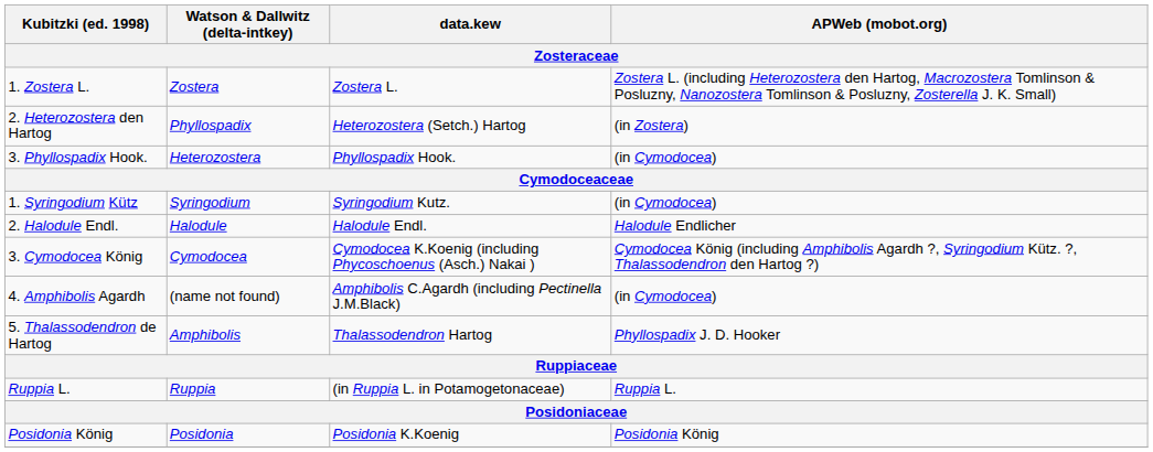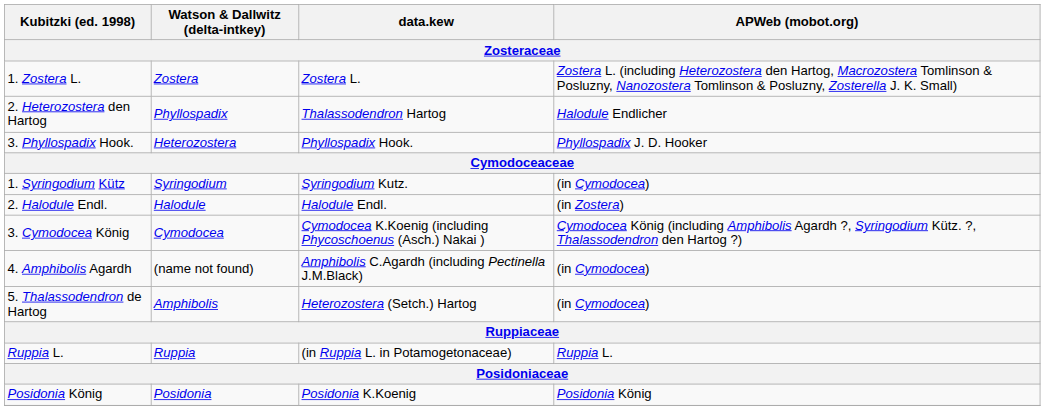2. Heterozostera den Hartog | data.kew: Heterozostera (Setch.) Hartog -> Thalassodendron Hartog
2. Heterozostera den Hartog | APWeb (mobot.org): (in Zostera) -> Halodule Endlicher
3. Phyllospadix Hook. | APWeb (mobot.org): (in Cymodocea) -> Phyllospadix J. D. Hooker
2. Halodule Endl. | APWeb (mobot.org): Halodule Endlicher -> (in Zostera)
5. Thalassodendron de Hartog | data.kew: Thalassodendron Hartog -> Heterozostera (Setch.) Hartog
5. Thalassodendron de Hartog | APWeb (mobot.org): Phyllospadix J. D. Hooker -> (in Cymodocea)
